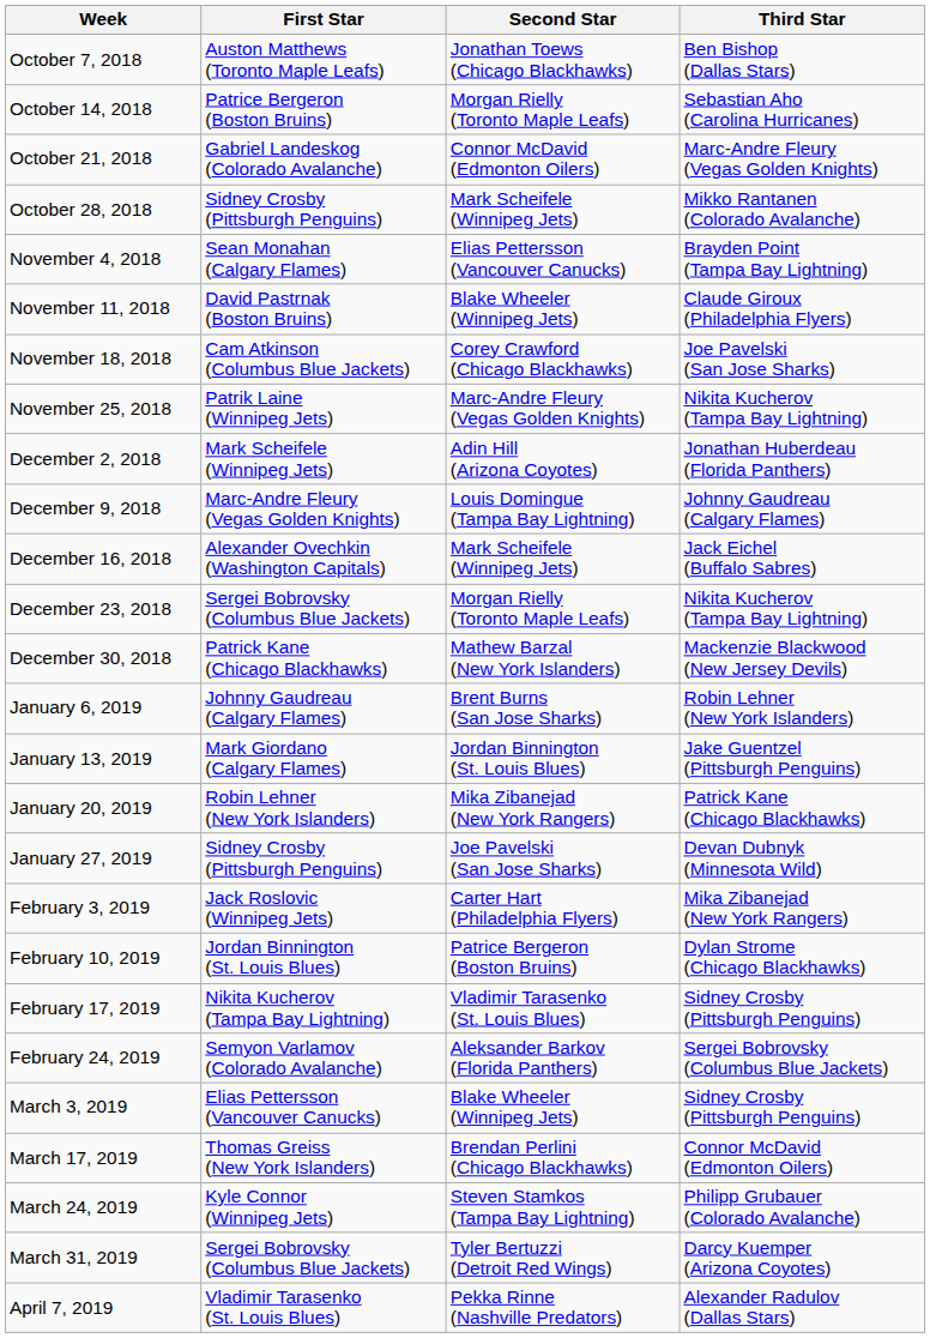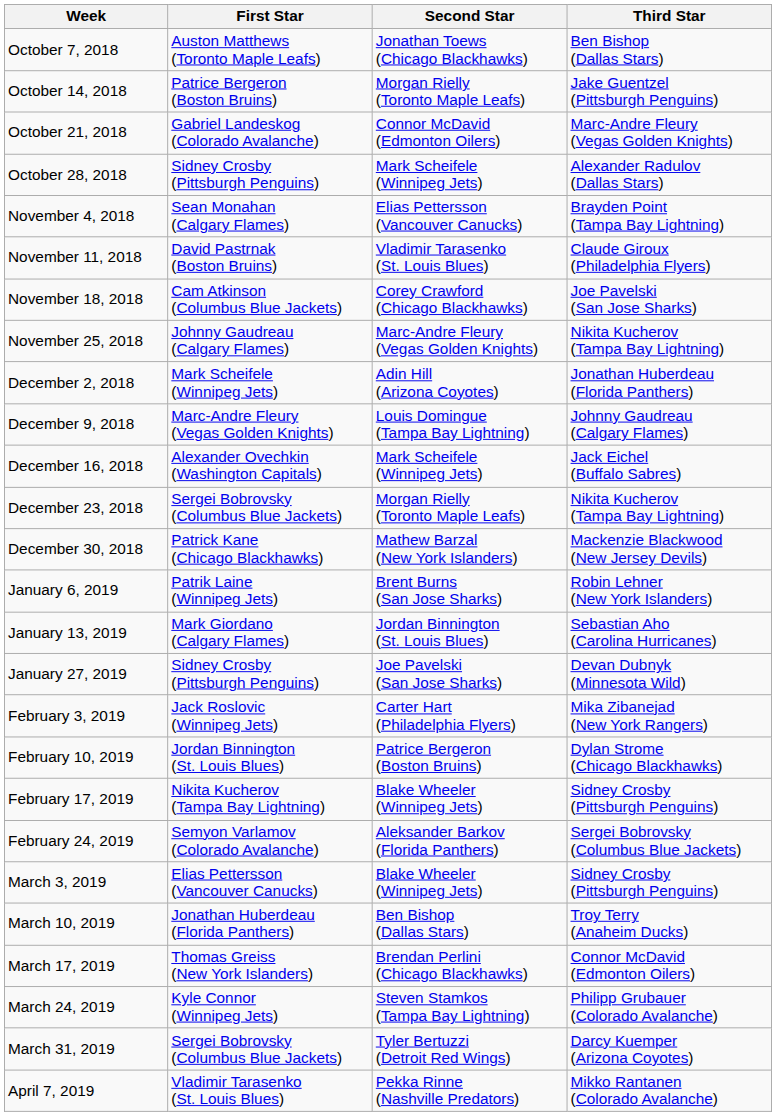October 14, 2018 | Third Star: Sebastian Aho (Carolina Hurricanes) -> Jake Guentzel (Pittsburgh Penguins)
October 28, 2018 | Third Star: Mikko Rantanen (Colorado Avalanche) -> Alexander Radulov (Dallas Stars)
November 11, 2018 | Second Star: Blake Wheeler (Winnipeg Jets) -> Vladimir Tarasenko (St. Louis Blues)
November 25, 2018 | First Star: Patrik Laine (Winnipeg Jets) -> Johnny Gaudreau (Calgary Flames)
January 6, 2019 | First Star: Johnny Gaudreau (Calgary Flames) -> Patrik Laine (Winnipeg Jets)
January 13, 2019 | Third Star: Jake Guentzel (Pittsburgh Penguins) -> Sebastian Aho (Carolina Hurricanes)
- row: January 20, 2019 | Robin Lehner (New York Islanders) | Mika Zibanejad (New York Rangers) | Patrick Kane (Chicago Blackhawks)
February 17, 2019 | Second Star: Vladimir Tarasenko (St. Louis Blues) -> Blake Wheeler (Winnipeg Jets)
+ row: March 10, 2019 | Jonathan Huberdeau (Florida Panthers) | Ben Bishop (Dallas Stars) | Troy Terry (Anaheim Ducks)
April 7, 2019 | Third Star: Alexander Radulov (Dallas Stars) -> Mikko Rantanen (Colorado Avalanche)
